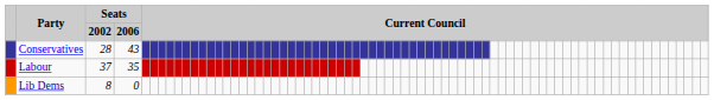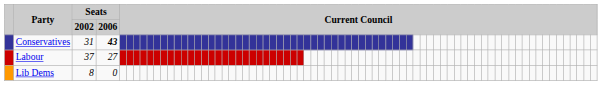Conservatives | Seats / 2002: 28 -> 31
Conservatives | Seats / 2006: normal -> bold
Labour | Seats / 2006: 35 -> 27
